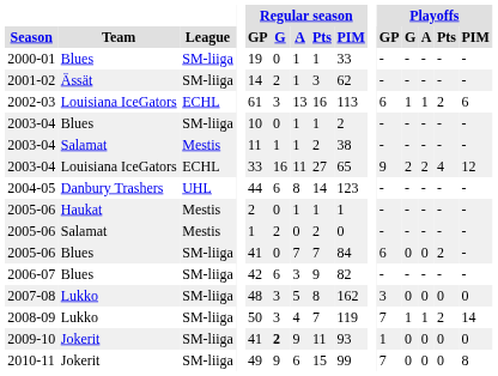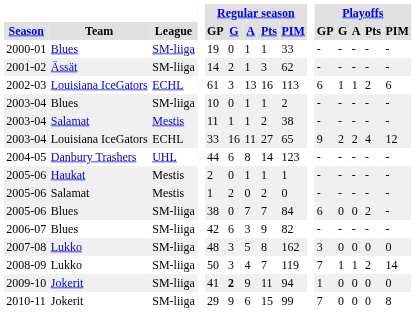2005-06 / Blues | Regular season / GP: 41 -> 38
2009-10 | Regular season / PIM: 93 -> 94
2010-11 | Regular season / GP: 49 -> 29
